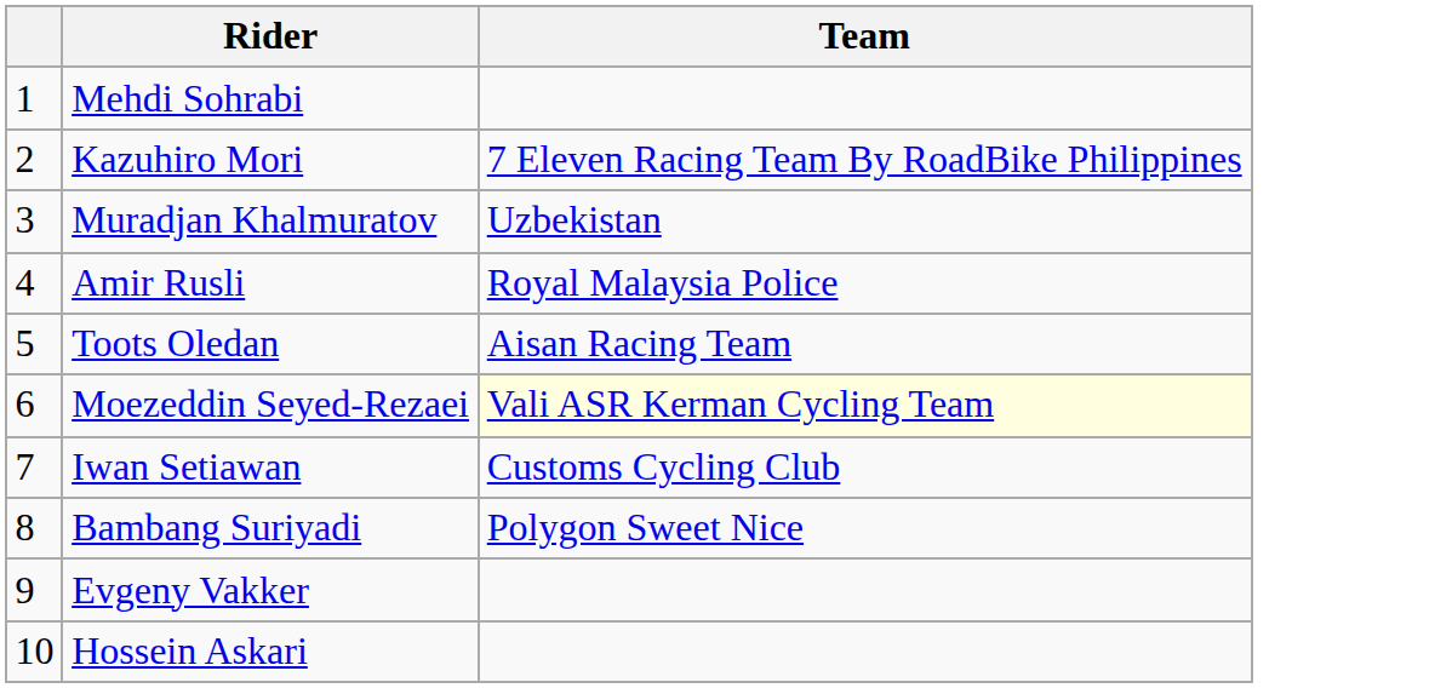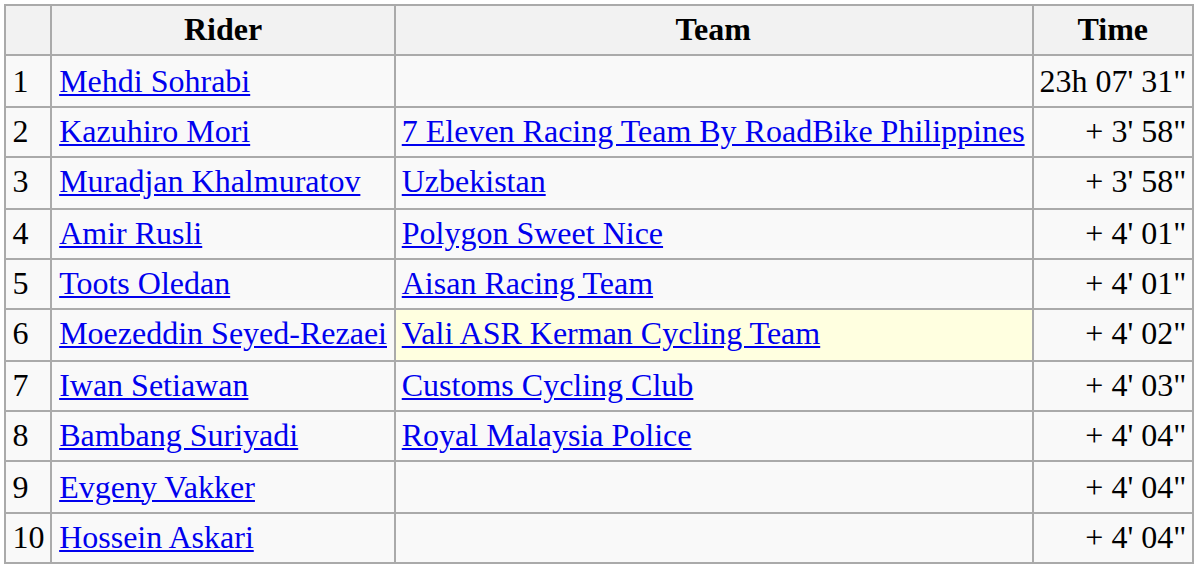+ column: Time | 23h 07' 31" | + 3' 58" | + 3' 58" | + 4' 01" | + 4' 01" | + 4' 02" | + 4' 03" | + 4' 04" | + 4' 04" | + 4' 04"
Amir Rusli | Team: Royal Malaysia Police -> Polygon Sweet Nice
Bambang Suriyadi | Team: Polygon Sweet Nice -> Royal Malaysia Police
